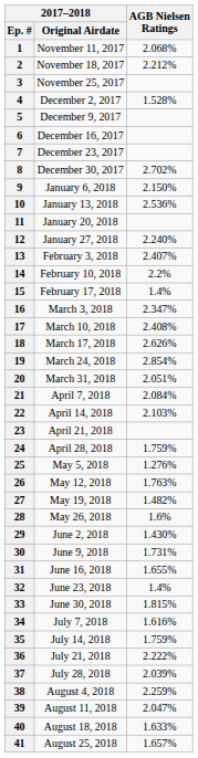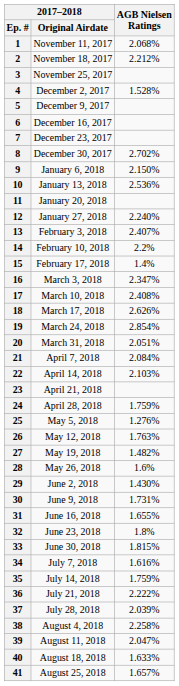32 | AGB Nielsen Ratings: 1.4% -> 1.8%
38 | AGB Nielsen Ratings: 2.259% -> 2.258%
